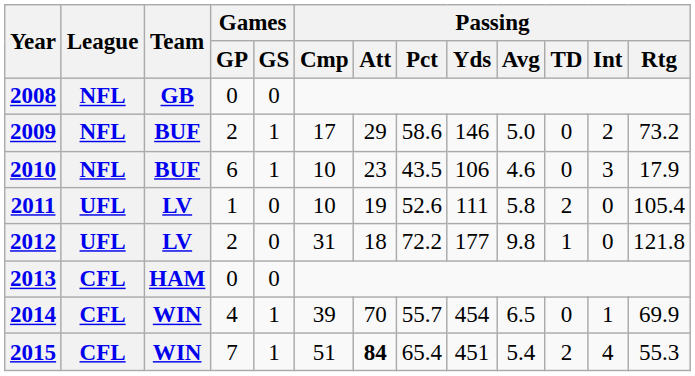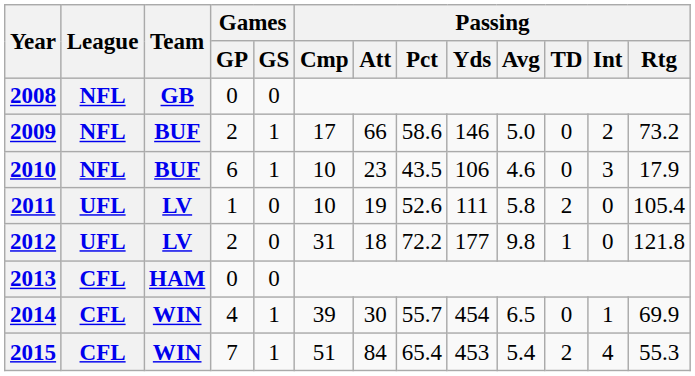2009 | Passing / Att: 29 -> 66
2014 | Passing / Att: 70 -> 30
2015 | Passing / Att: bold -> normal
2015 | Passing / Yds: 451 -> 453
